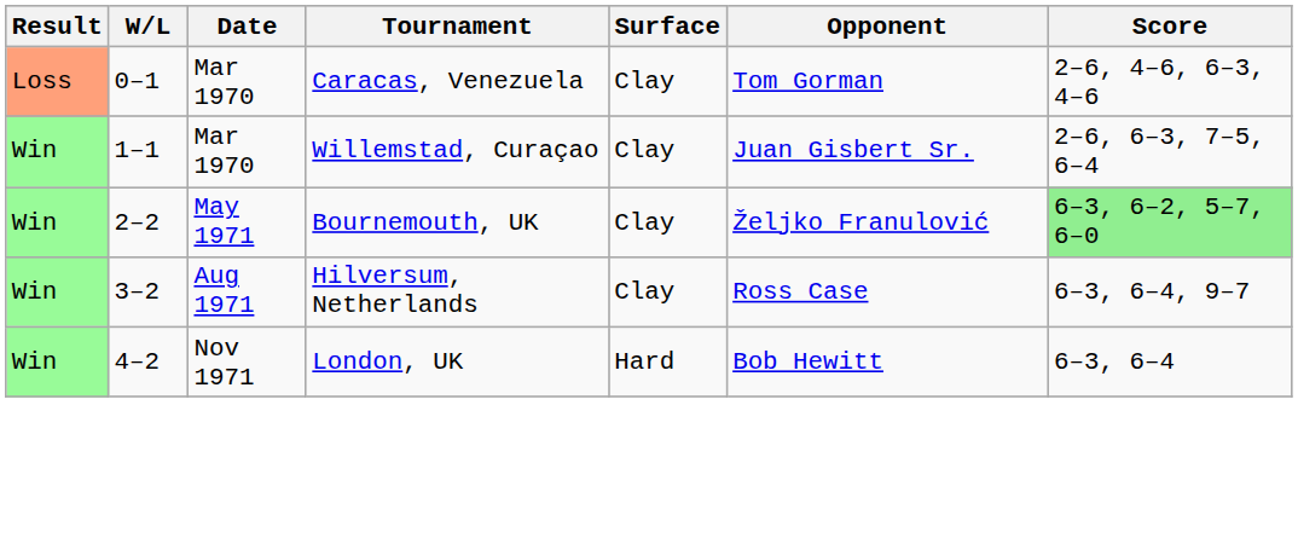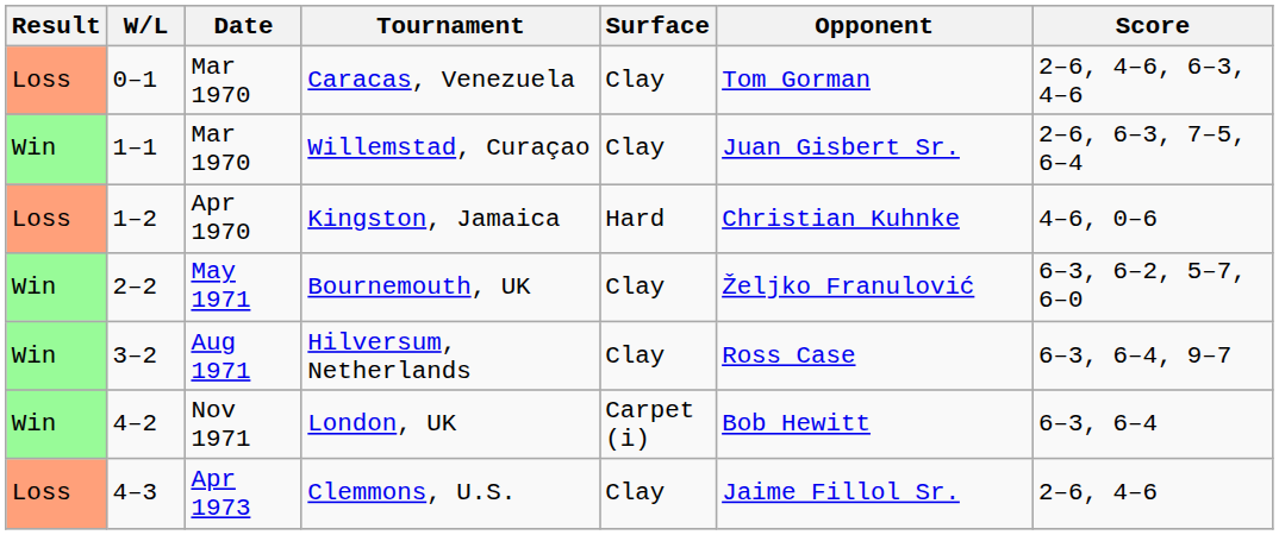+ row: Loss | 1–2 | Apr 1970 | Kingston, Jamaica | Hard | Christian Kuhnke | 4–6, 0–6
Bournemouth, UK | Score: lightgreen background -> no background
London, UK | Surface: Hard -> Carpet (i)
+ row: Loss | 4–3 | Apr 1973 | Clemmons, U.S. | Clay | Jaime Fillol Sr. | 2–6, 4–6
